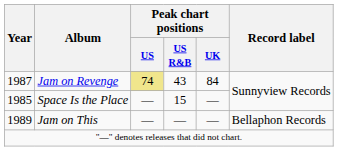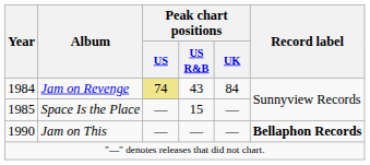Jam on Revenge | Year: 1987 -> 1984
Jam on This | Year: 1989 -> 1990
Jam on This | Record label: normal -> bold
